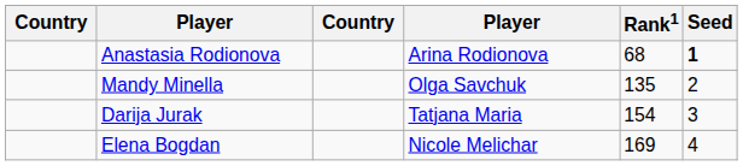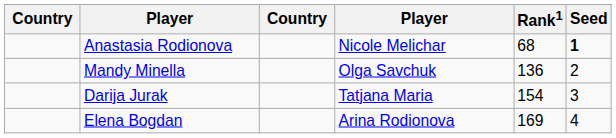Anastasia Rodionova | column 4: Arina Rodionova -> Nicole Melichar
Mandy Minella | Rank1: 135 -> 136
Elena Bogdan | column 4: Nicole Melichar -> Arina Rodionova
